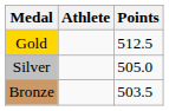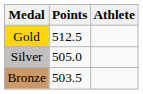columns swapped: Athlete <-> Points
